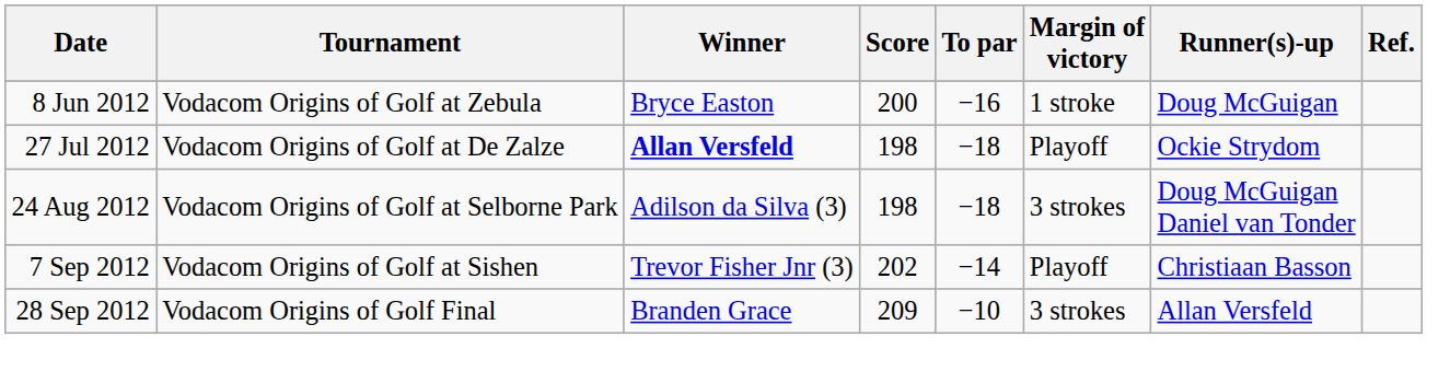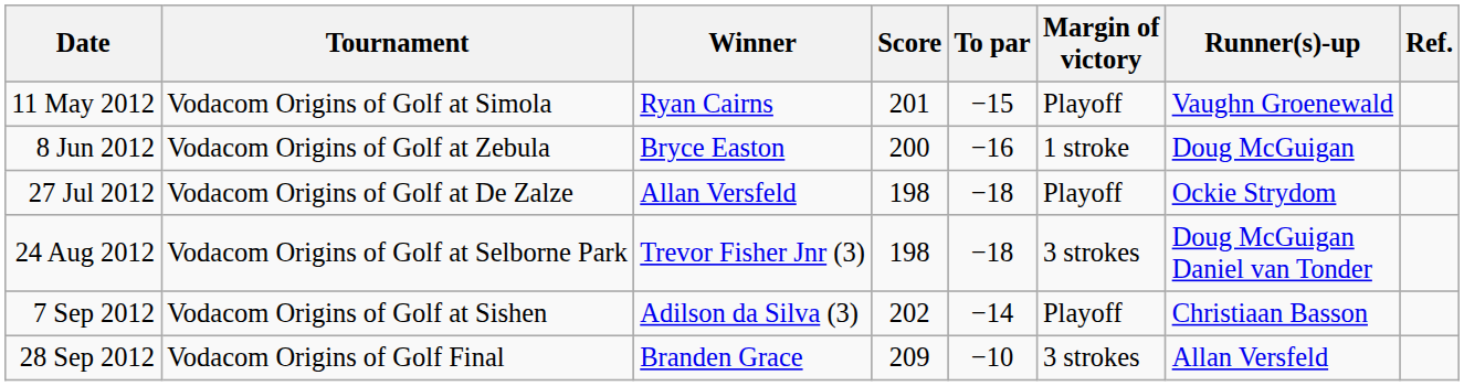+ row: 11 May 2012 | Vodacom Origins of Golf at Simola | Ryan Cairns | 201 | −15 | Playoff | Vaughn Groenewald
27 Jul 2012 | Winner: bold -> normal
24 Aug 2012 | Winner: Adilson da Silva (3) -> Trevor Fisher Jnr (3)
7 Sep 2012 | Winner: Trevor Fisher Jnr (3) -> Adilson da Silva (3)
